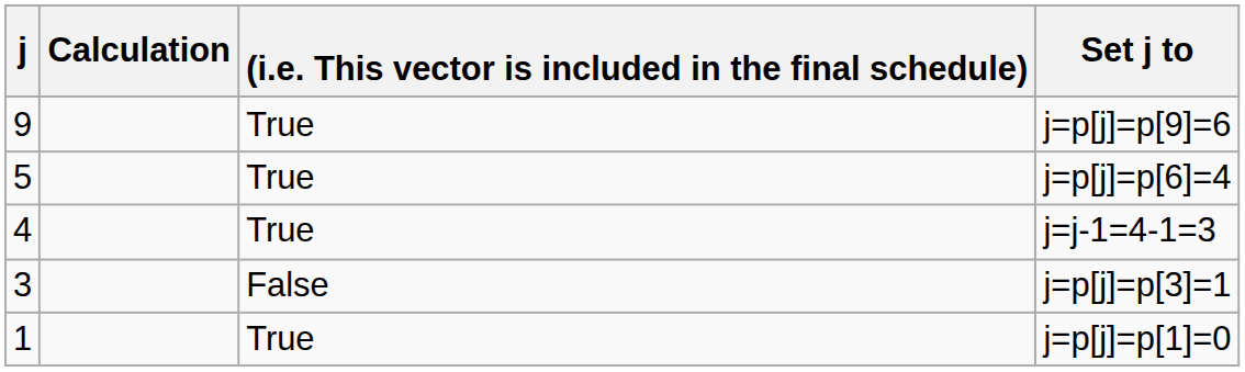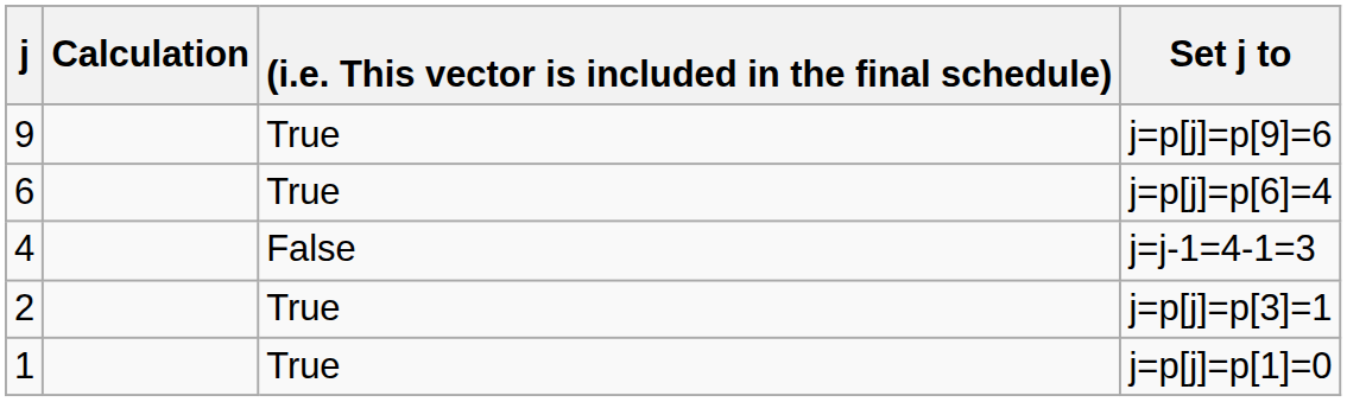j=p[j]=p[6]=4 | j: 5 -> 6
j=j-1=4-1=3 | (i.e. This vector is included in the final schedule): True -> False
j=p[j]=p[3]=1 | j: 3 -> 2
j=p[j]=p[3]=1 | (i.e. This vector is included in the final schedule): False -> True
